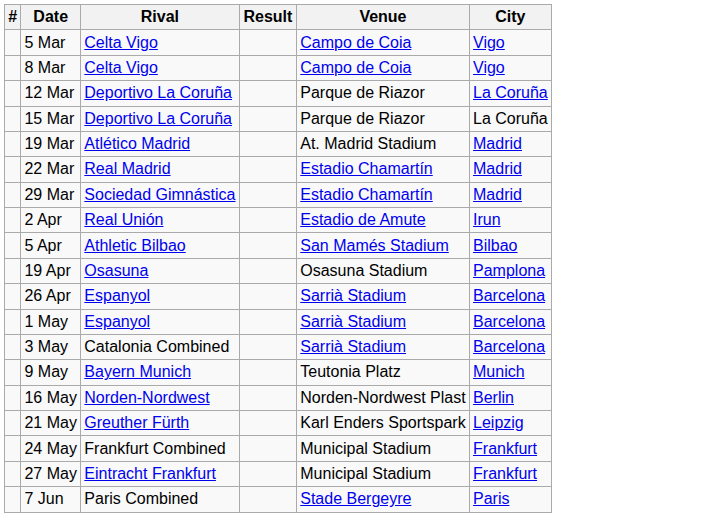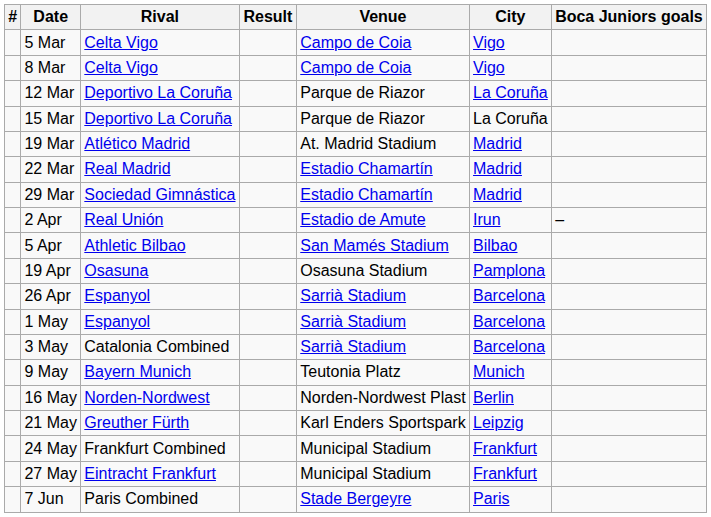+ column: Boca Juniors goals | –
